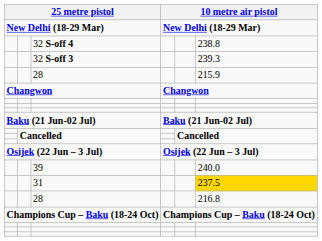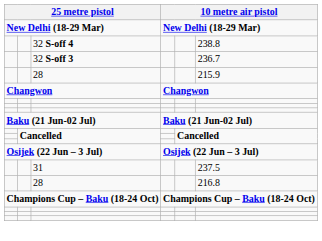32 S-off 3 | column 6: 239.3 -> 236.7
- row: 39 | 240.0
31 | column 6: gold background -> no background
